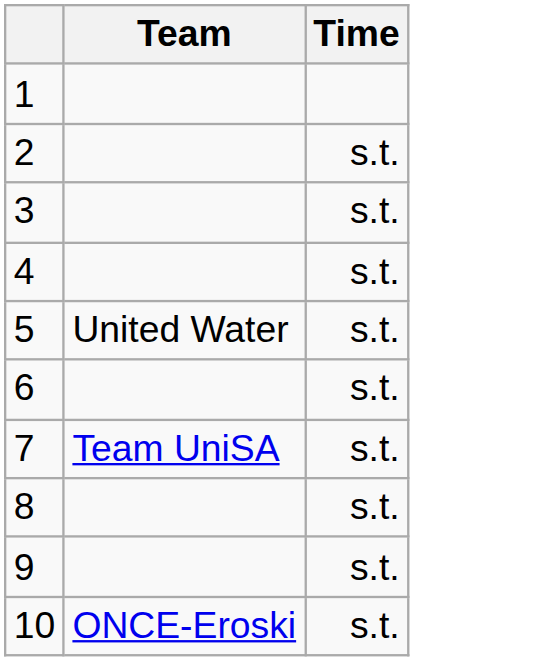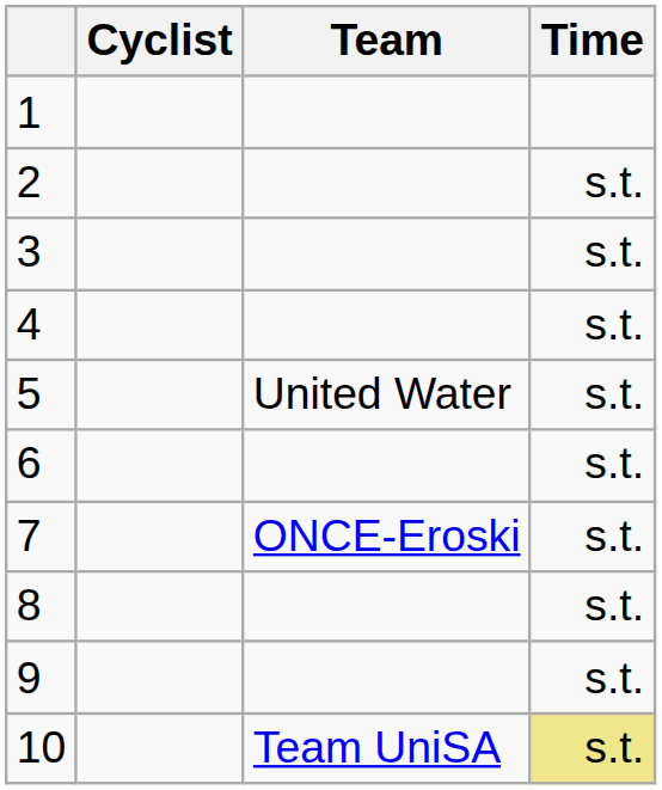+ column: Cyclist
7 | Team: Team UniSA -> ONCE-Eroski
10 | Team: ONCE-Eroski -> Team UniSA
10 | Time: no background -> khaki background
